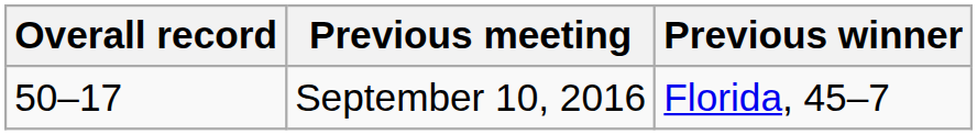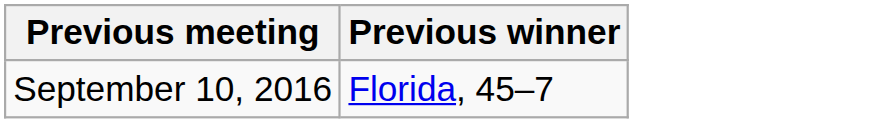- column: Overall record | 50–17
